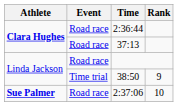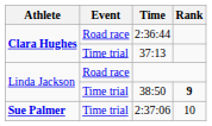37:13 | Event: Road race -> Time trial
38:50 | Rank: normal -> bold
2:37:06 | Event: Road race -> Time trial
